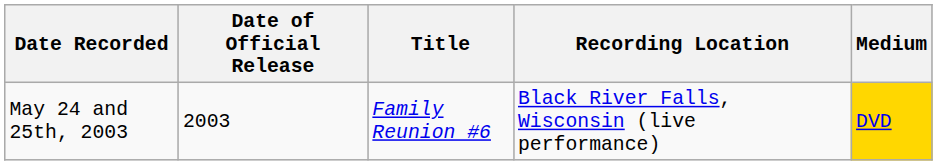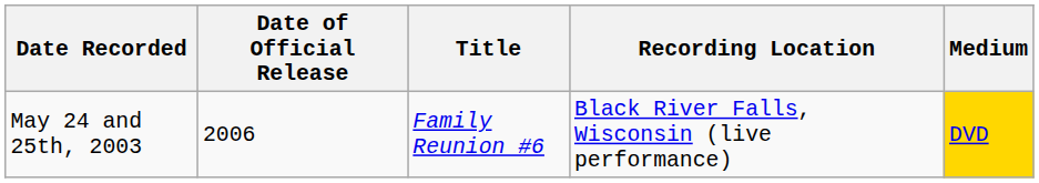May 24 and 25th, 2003 | Date of Official Release: 2003 -> 2006
